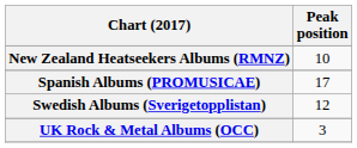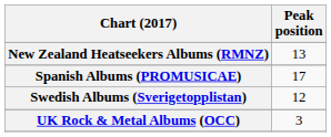New Zealand Heatseekers Albums (RMNZ) | Peak position: 10 -> 13
